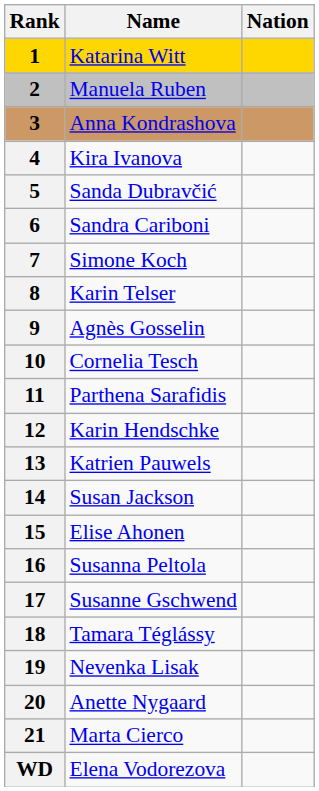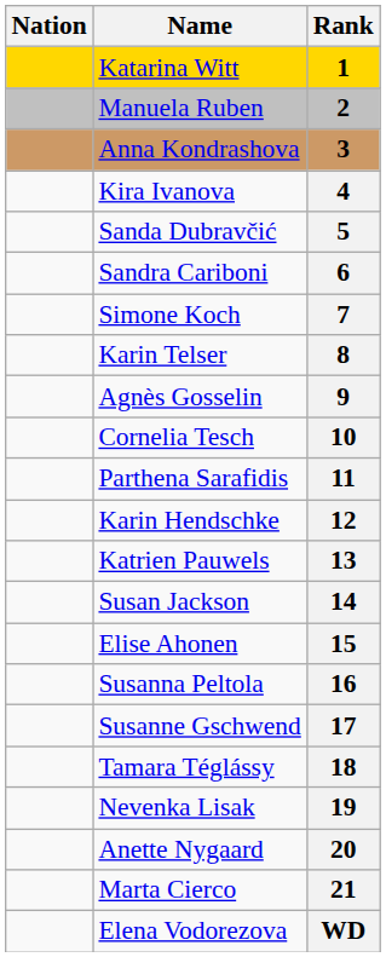columns swapped: Rank <-> Nation
